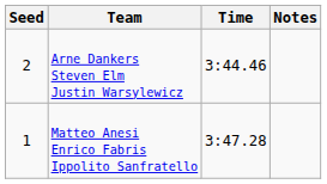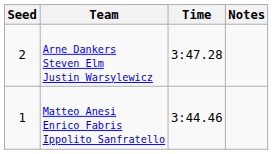Arne Dankers Steven Elm Justin Warsylewicz | Time: 3:44.46 -> 3:47.28
Matteo Anesi Enrico Fabris Ippolito Sanfratello | Time: 3:47.28 -> 3:44.46
